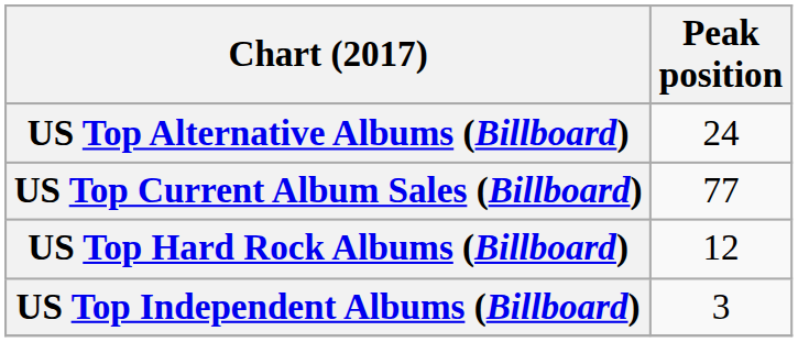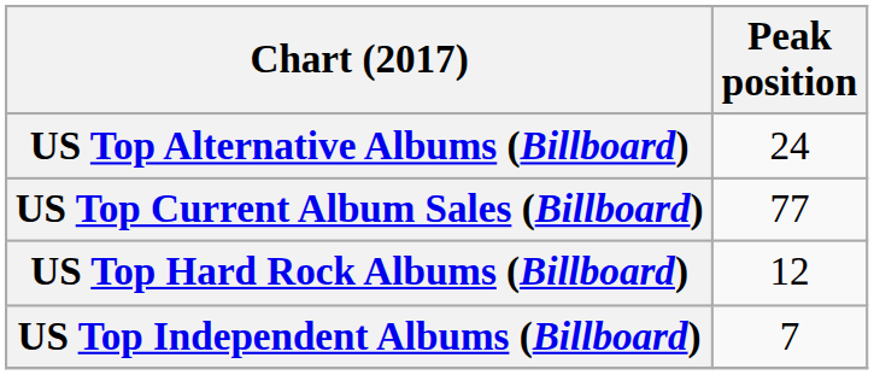US Top Independent Albums (Billboard) | Peak position: 3 -> 7
